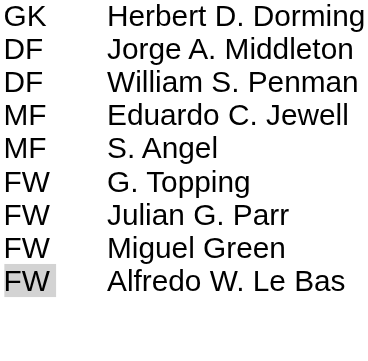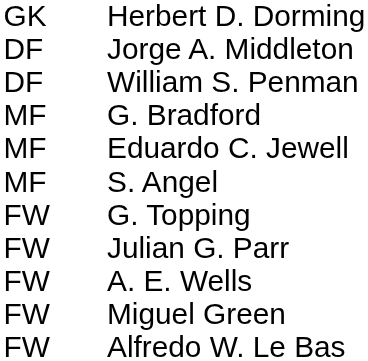+ row: MF | G. Bradford
+ row: FW | A. E. Wells
Alfredo W. Le Bas | column 1: lightgrey background -> no background
